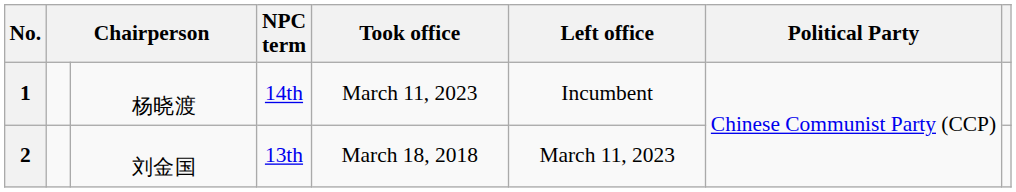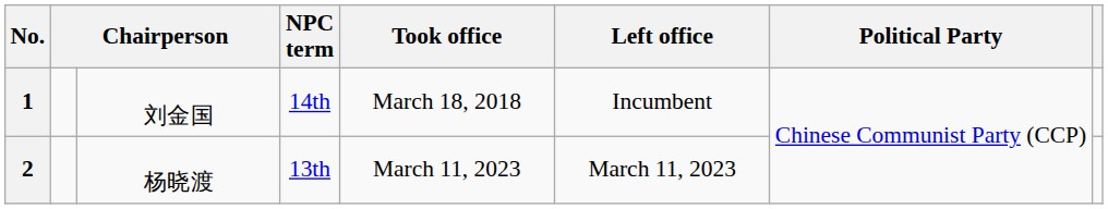1 | column 3: 杨晓渡 -> 刘金国
1 | Took office: March 11, 2023 -> March 18, 2018
2 | column 3: 刘金国 -> 杨晓渡
2 | Took office: March 18, 2018 -> March 11, 2023
